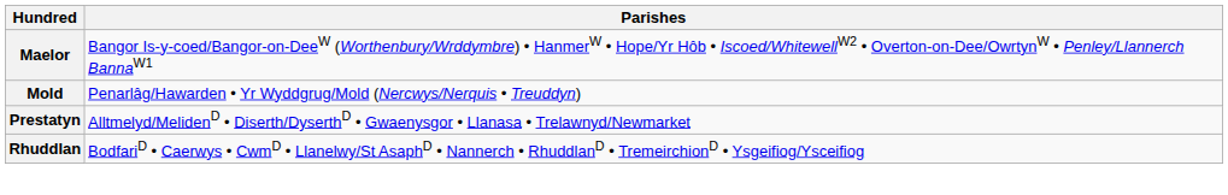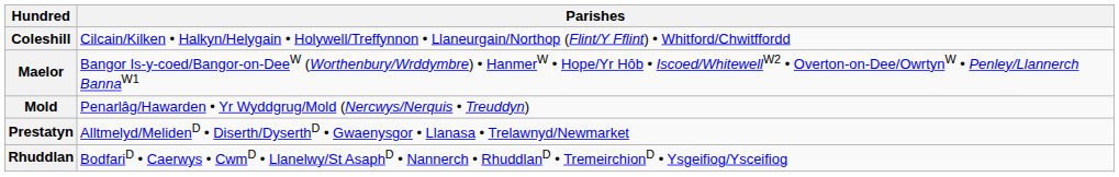+ row: Coleshill | Cilcain/Kilken • Halkyn/Helygain • Holywell/Treffynnon • Llaneurgain/Northop (Flint/Y Fflint) • Whitford/Chwitffordd
